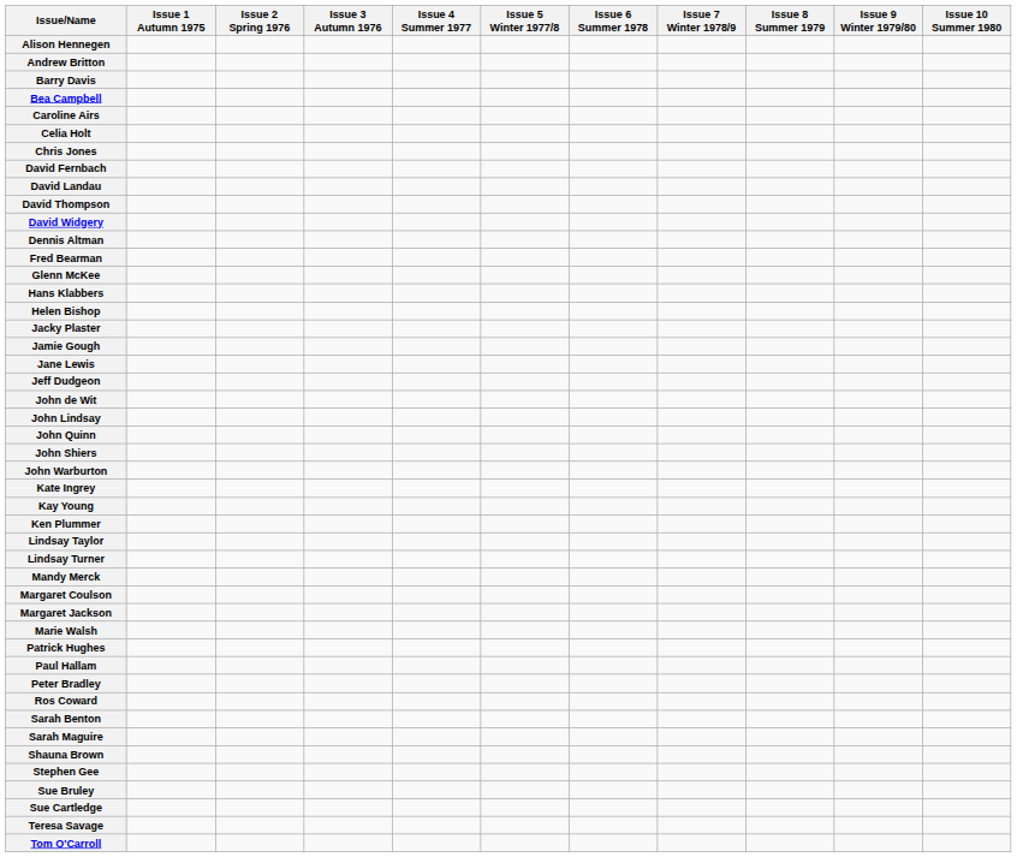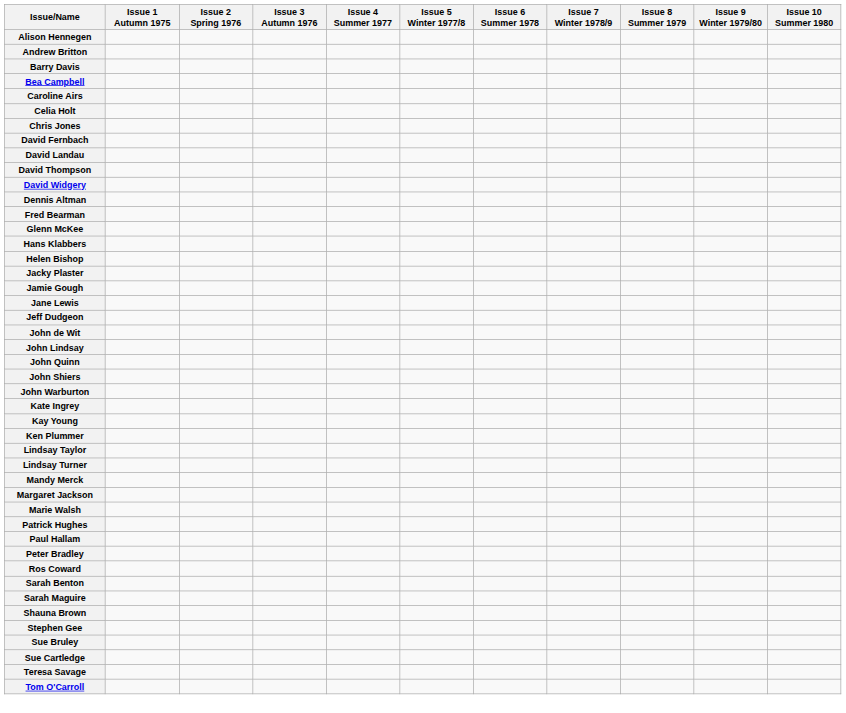- row: Margaret Coulson
